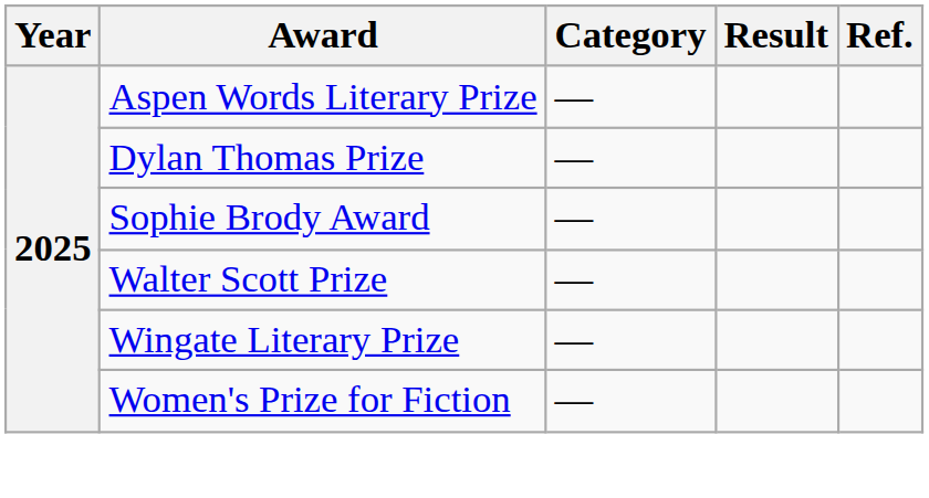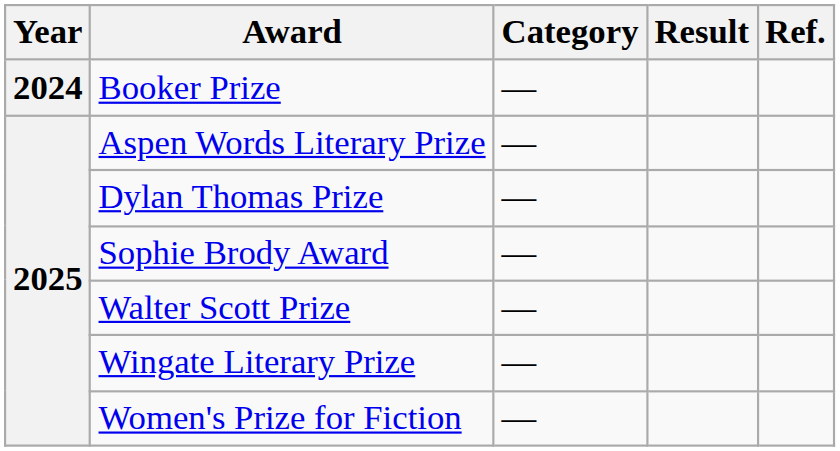+ row: 2024 | Booker Prize | —
